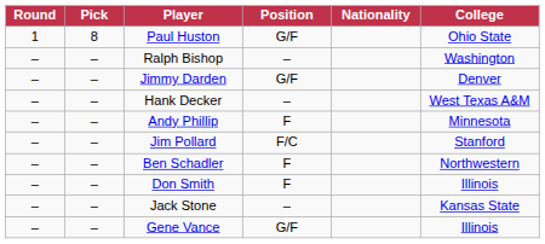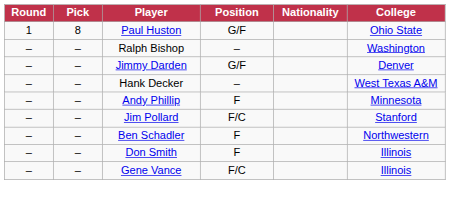- row: – | – | Jack Stone | – | Kansas State
Gene Vance | Position: G/F -> F/C
